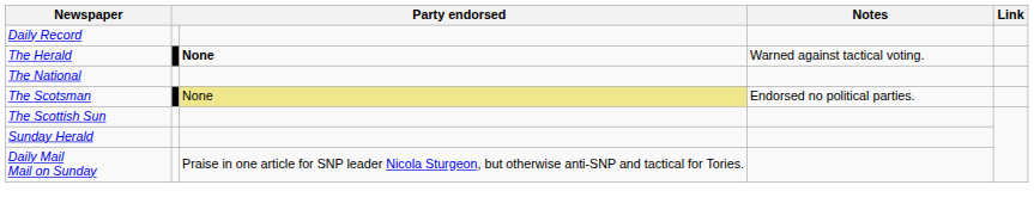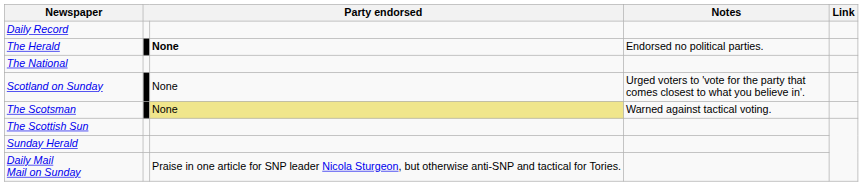The Herald | Notes: Warned against tactical voting. -> Endorsed no political parties.
+ row: Scotland on Sunday | None | Urged voters to 'vote for the party that comes closest to what you believe in'.
The Scotsman | Notes: Endorsed no political parties. -> Warned against tactical voting.
